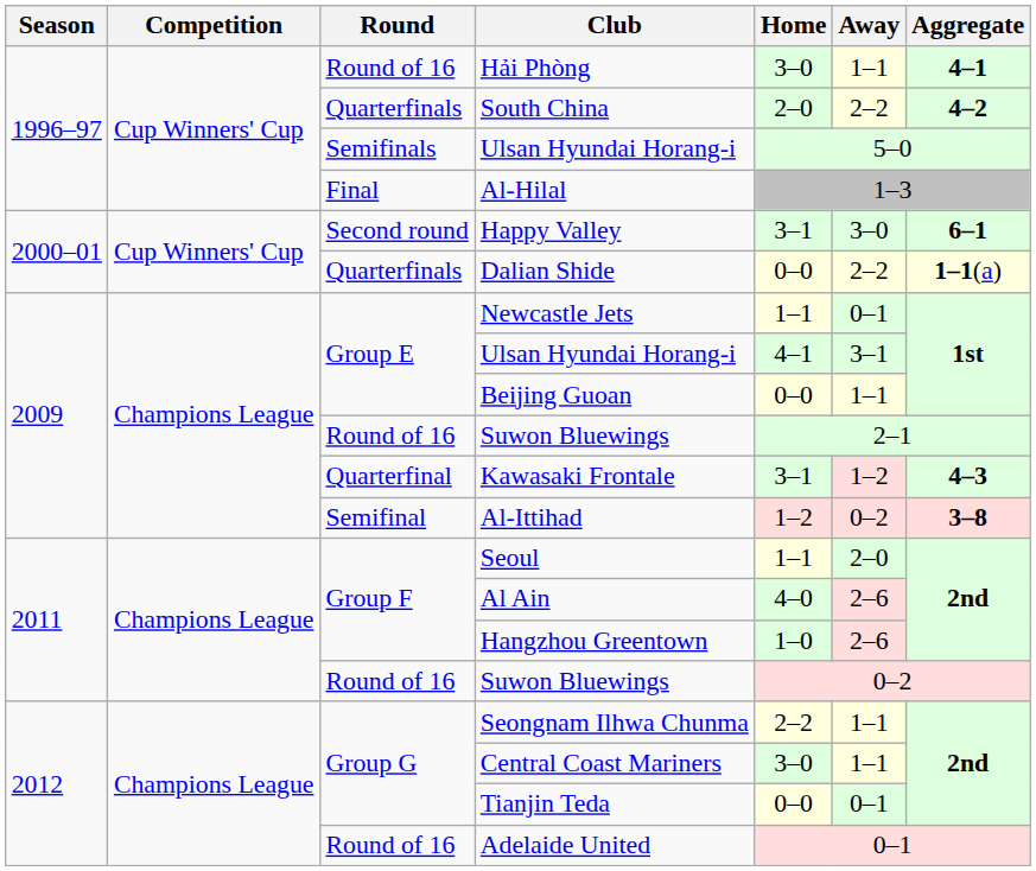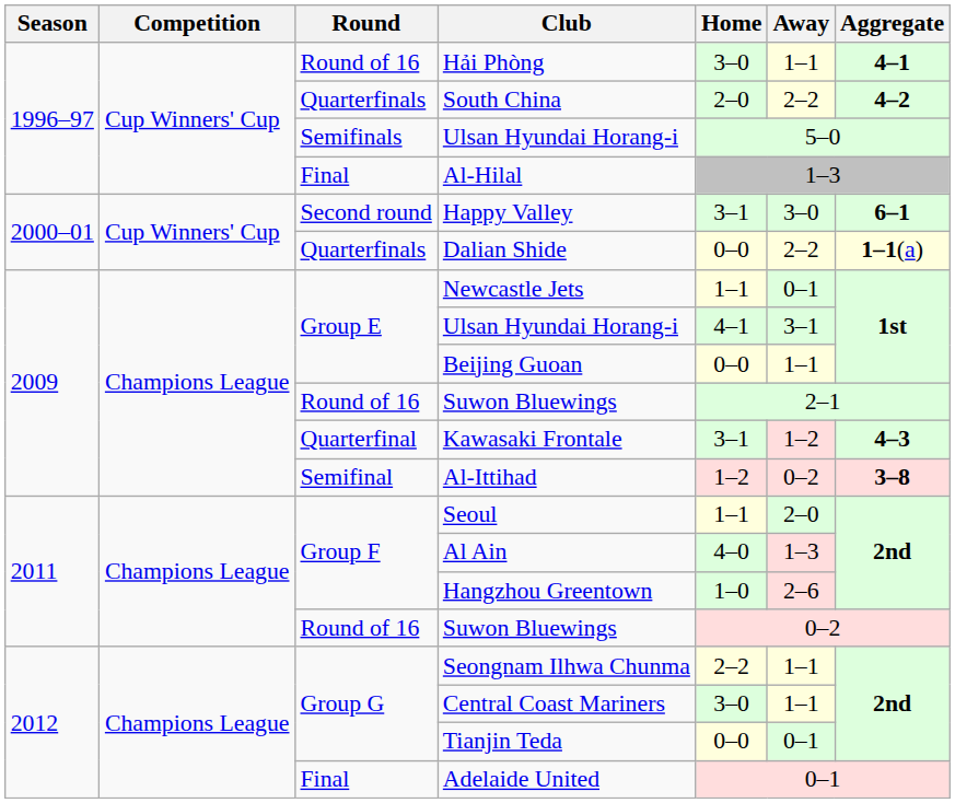Al Ain | Away: 2–6 -> 1–3
Adelaide United | Round: Round of 16 -> Final
